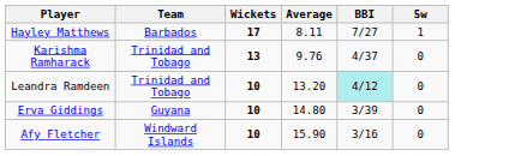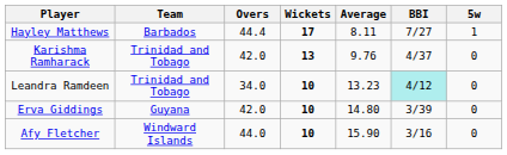+ column: Overs | 44.4 | 42.0 | 34.0 | 42.0 | 44.0
Leandra Ramdeen | Average: 13.20 -> 13.23
